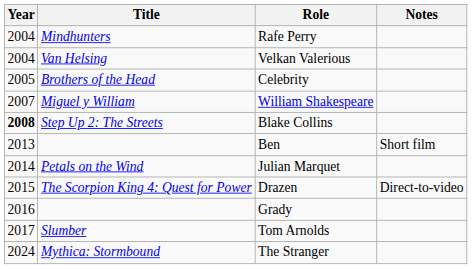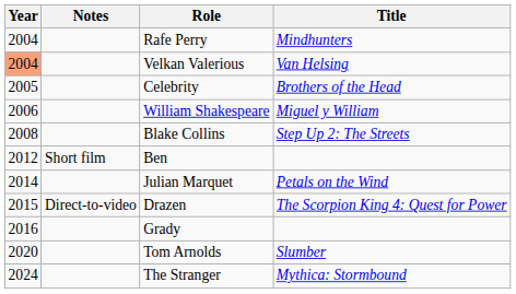columns swapped: Title <-> Notes
Velkan Valerious | Year: no background -> lightsalmon background
William Shakespeare | Year: 2007 -> 2006
Blake Collins | Year: bold -> normal
Ben | Year: 2013 -> 2012
Tom Arnolds | Year: 2017 -> 2020
